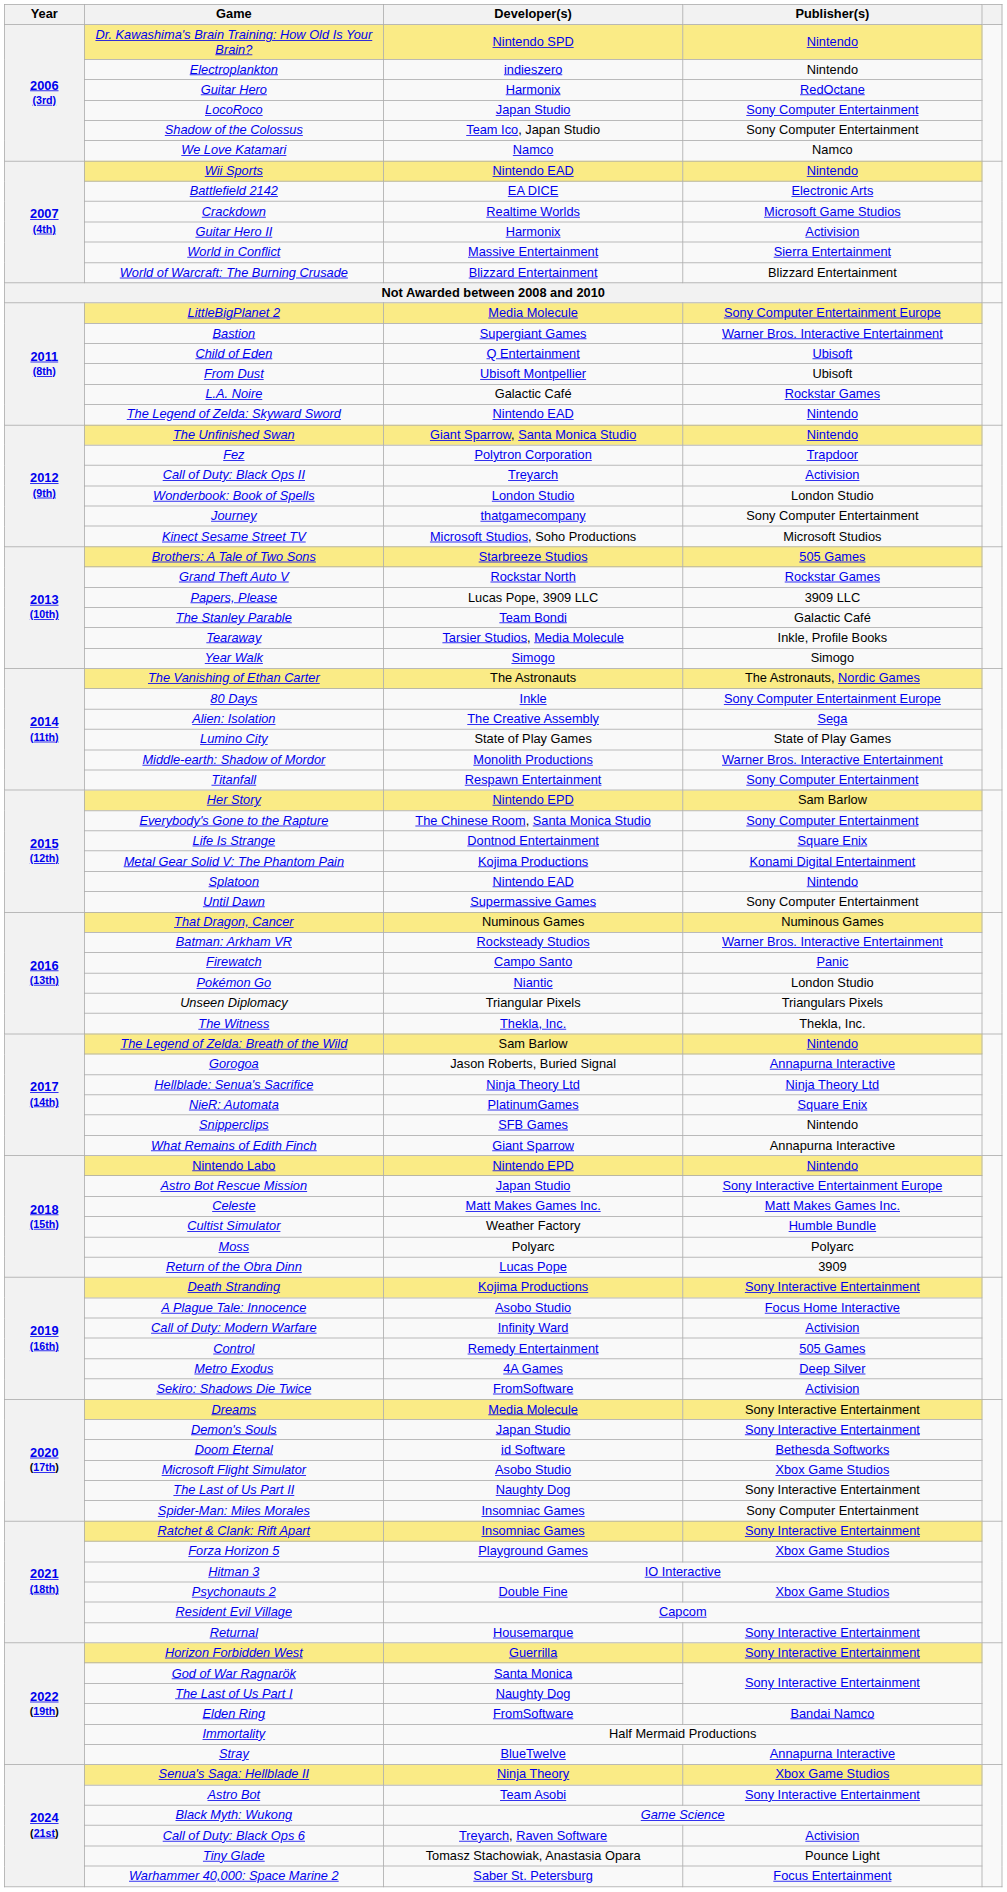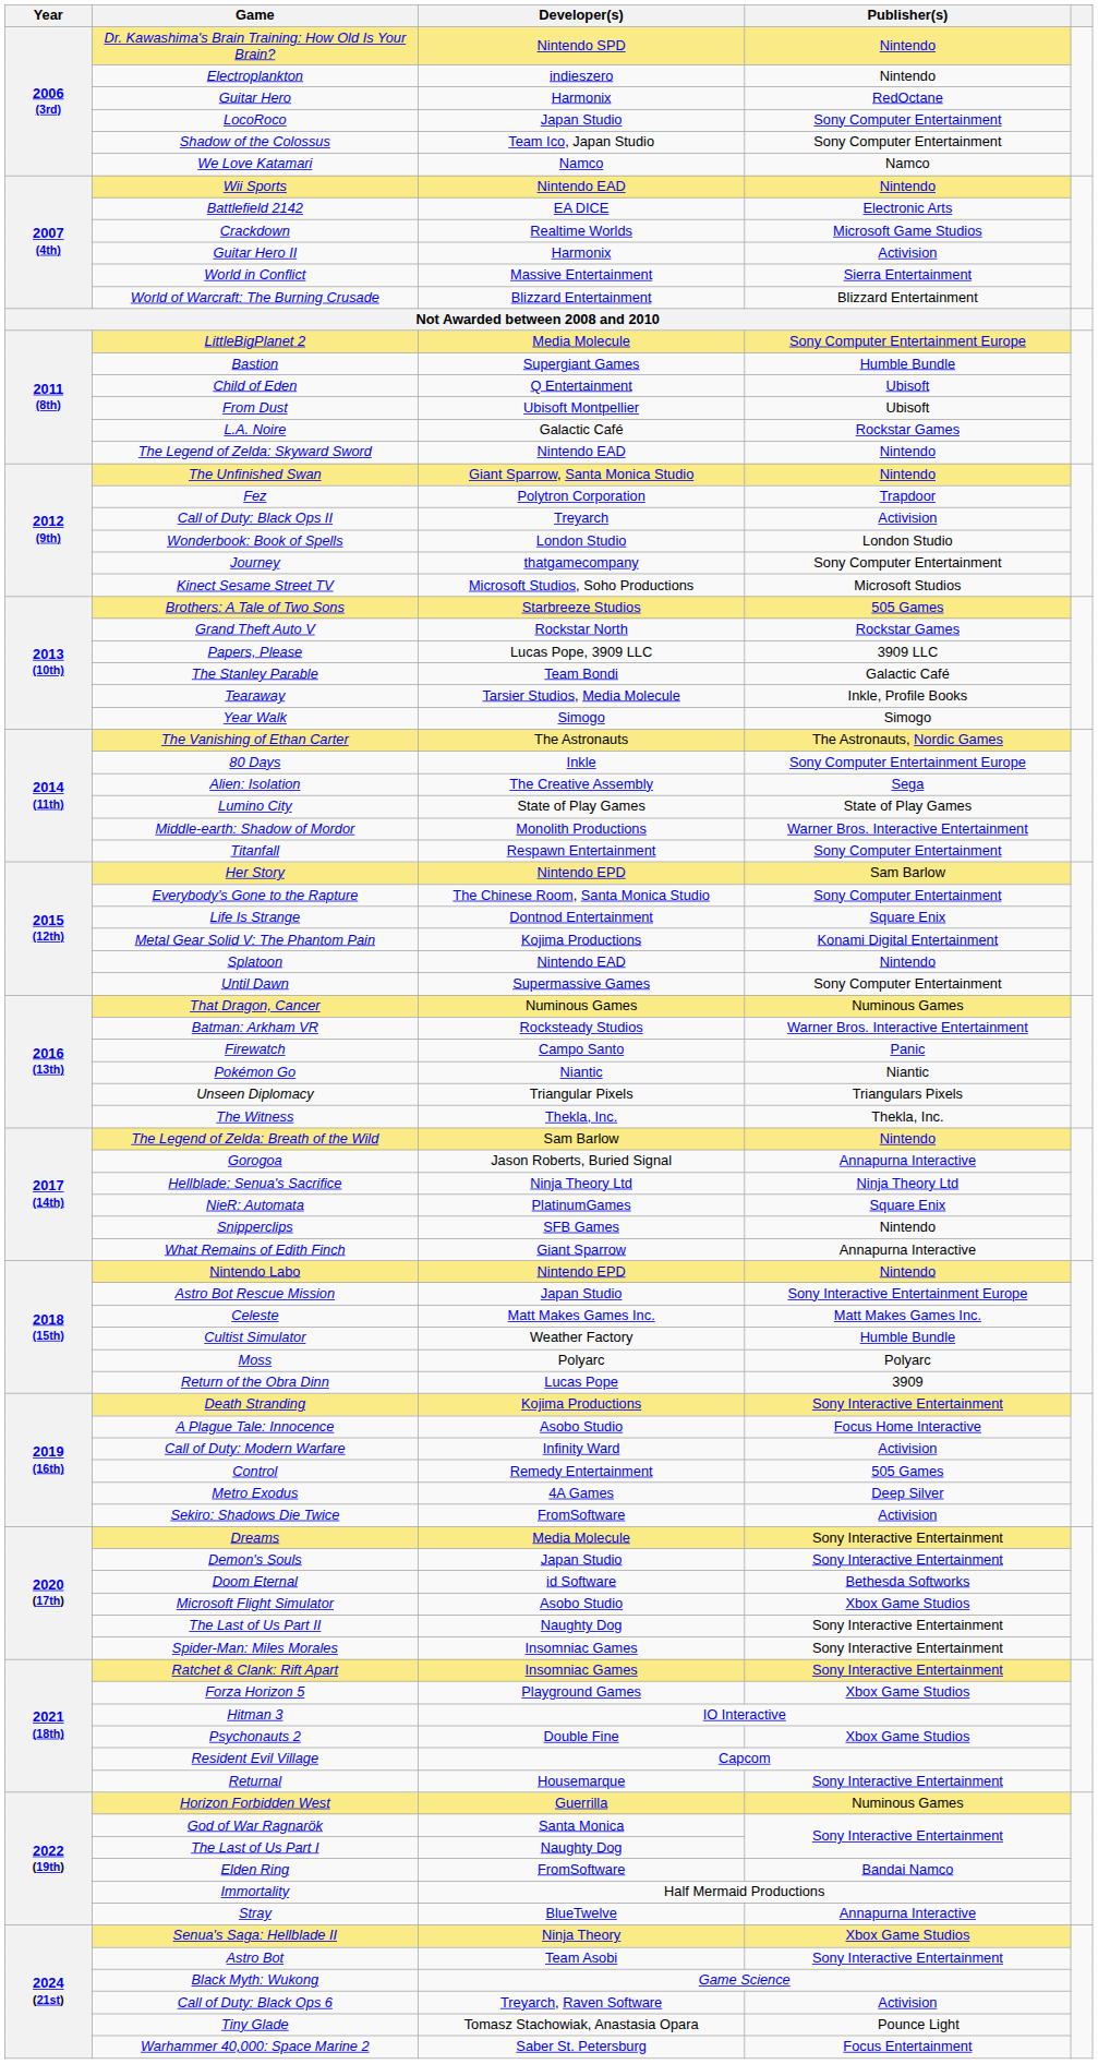Bastion | Publisher(s): Warner Bros. Interactive Entertainment -> Humble Bundle
Pokémon Go | Publisher(s): London Studio -> Niantic
Spider-Man: Miles Morales | Publisher(s): Sony Computer Entertainment -> Sony Interactive Entertainment
Horizon Forbidden West | Publisher(s): Sony Interactive Entertainment -> Numinous Games
